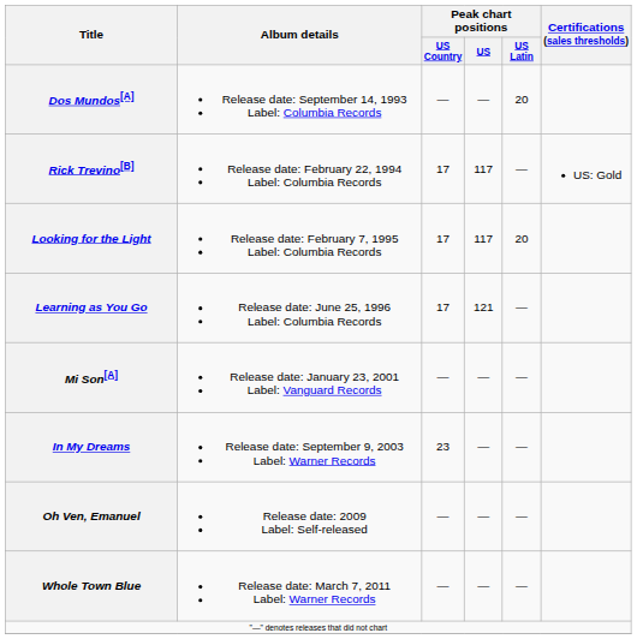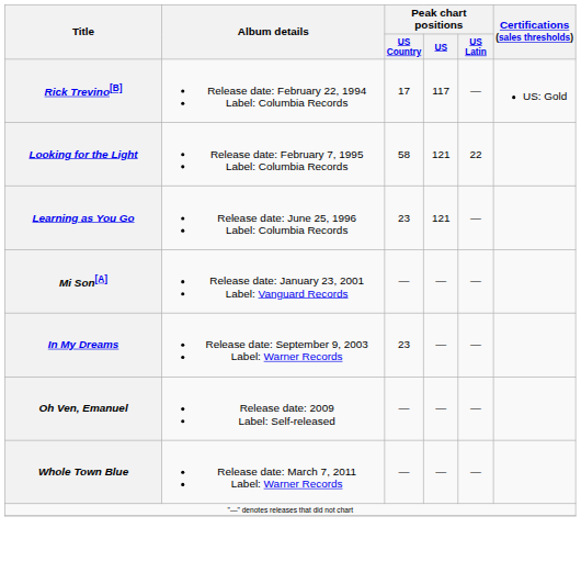- row: Dos Mundos[A] | Release date: September 14, 1993 Label: Columbia Records | — | — | 20
Looking for the Light | Peak chart positions / US Country: 17 -> 58
Looking for the Light | Peak chart positions / US: 117 -> 121
Looking for the Light | Peak chart positions / US Latin: 20 -> 22
Learning as You Go | Peak chart positions / US Country: 17 -> 23
